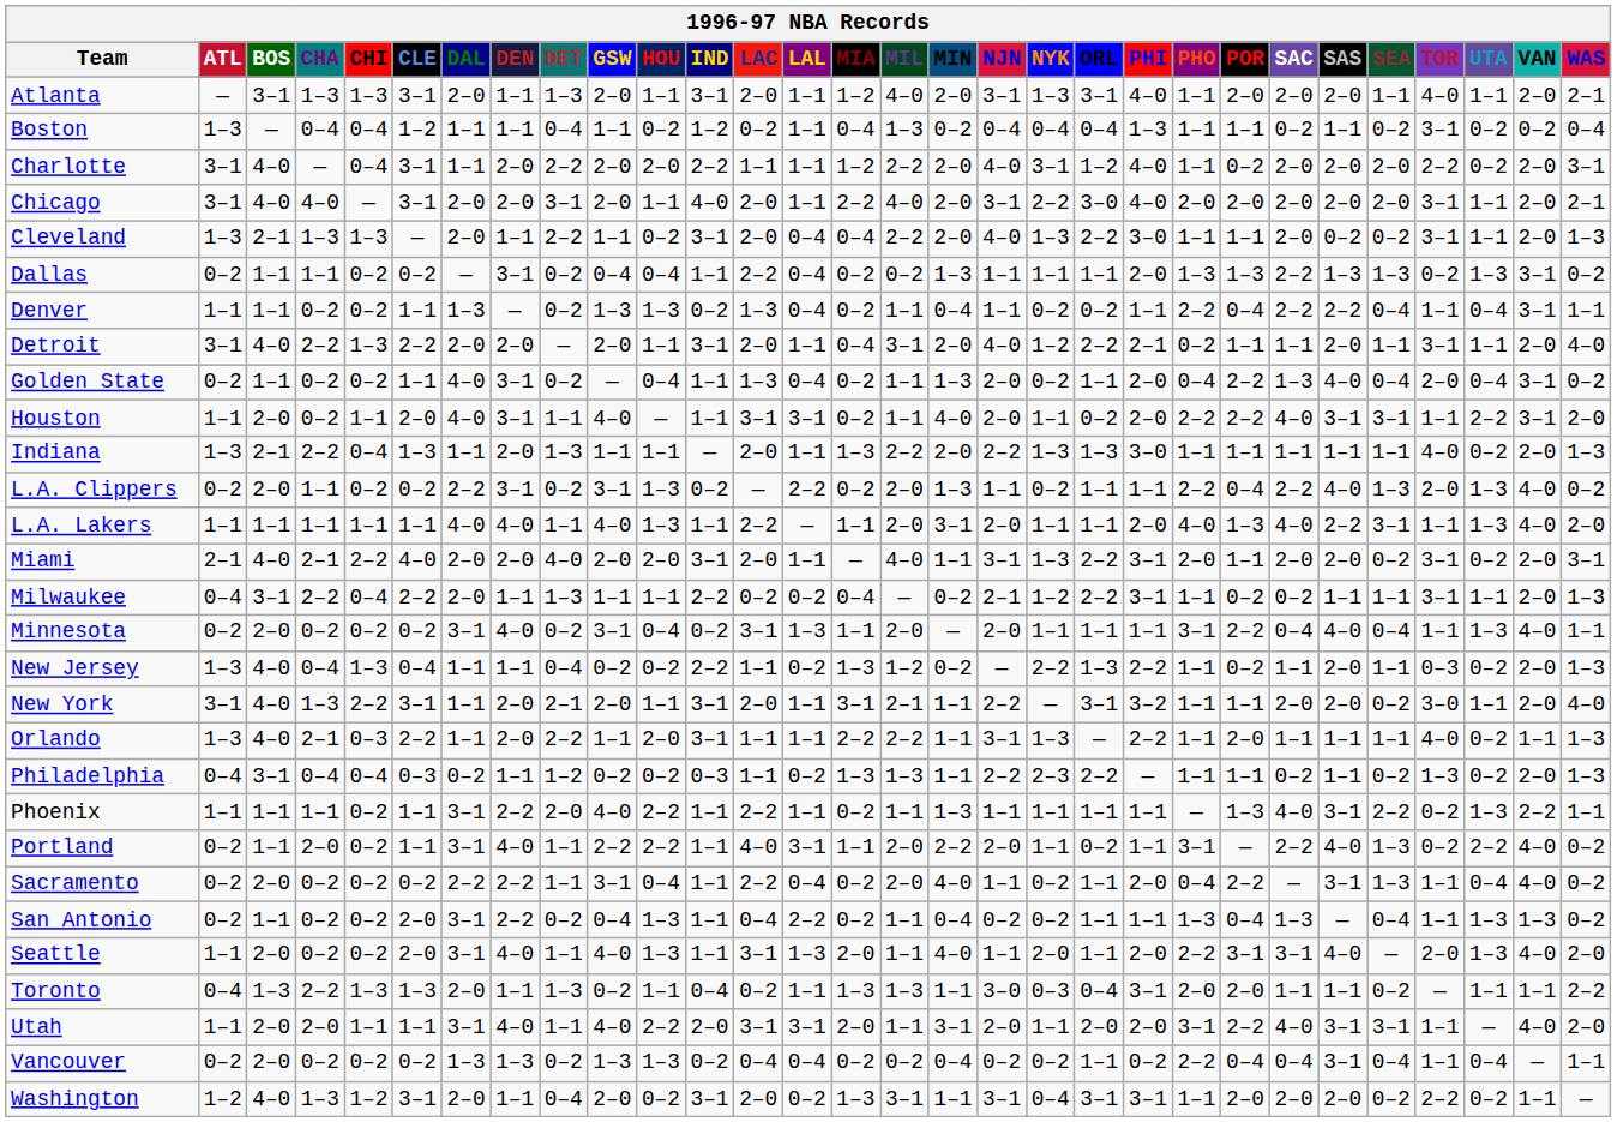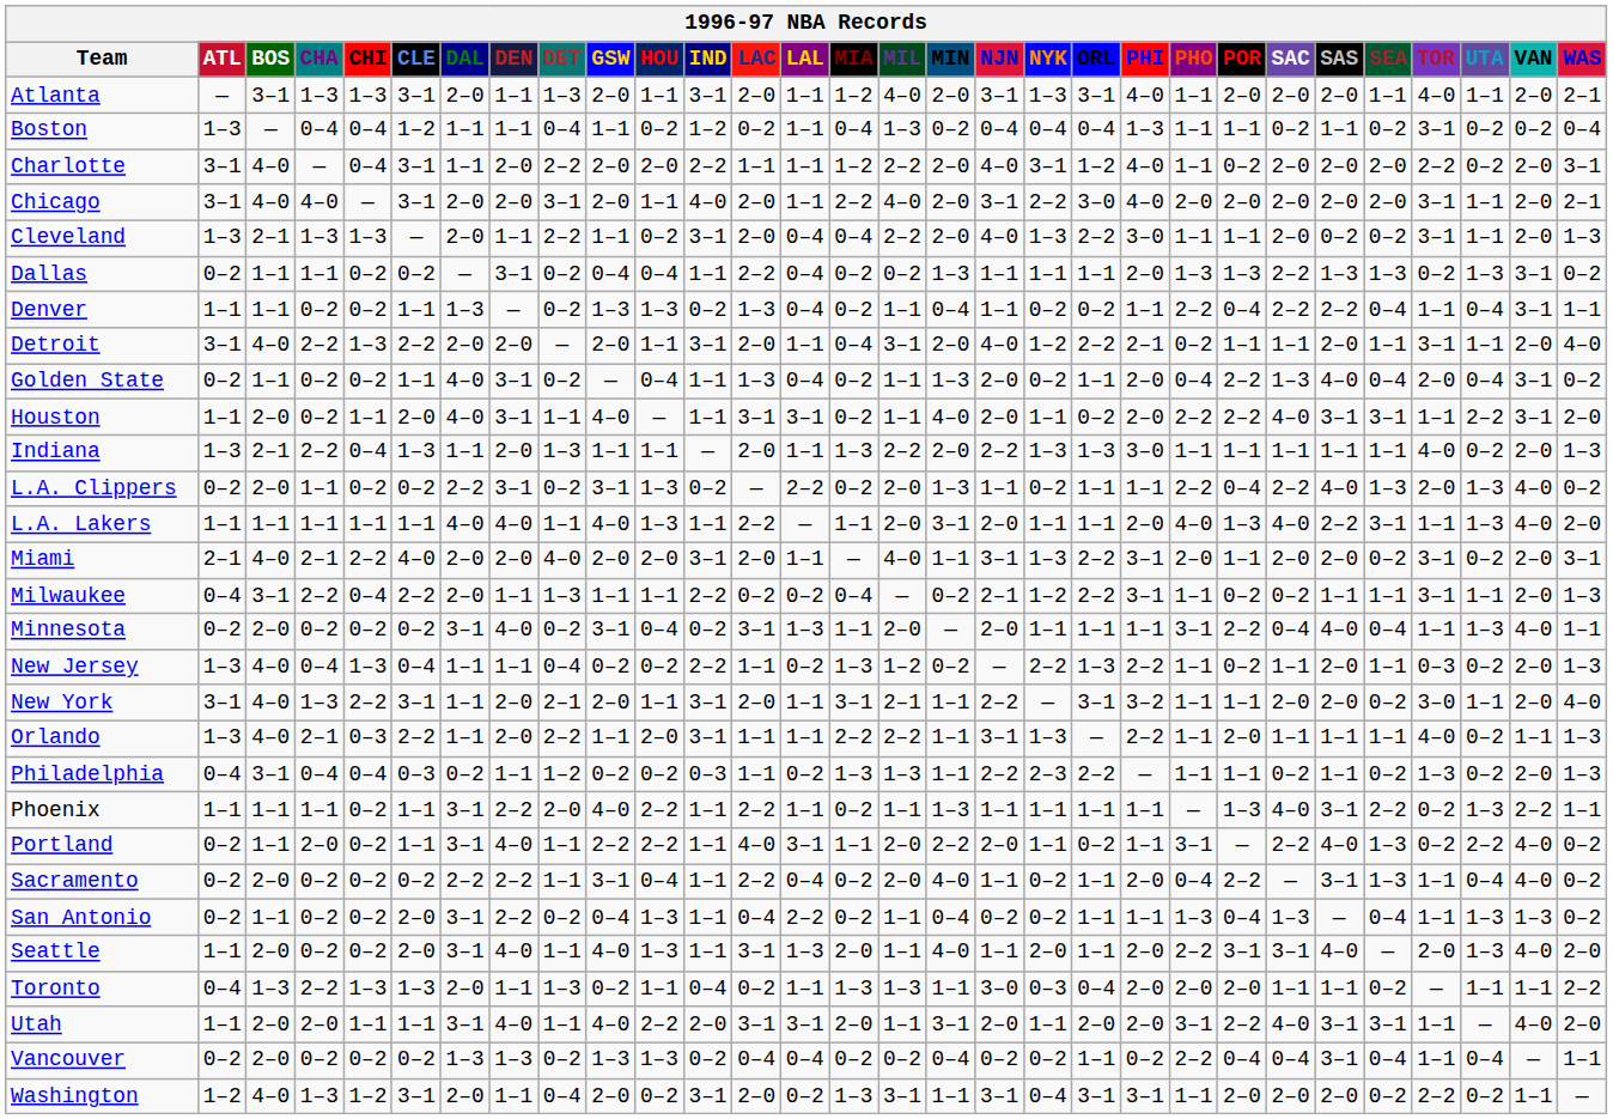Toronto | PHI: 3–1 -> 2–0
